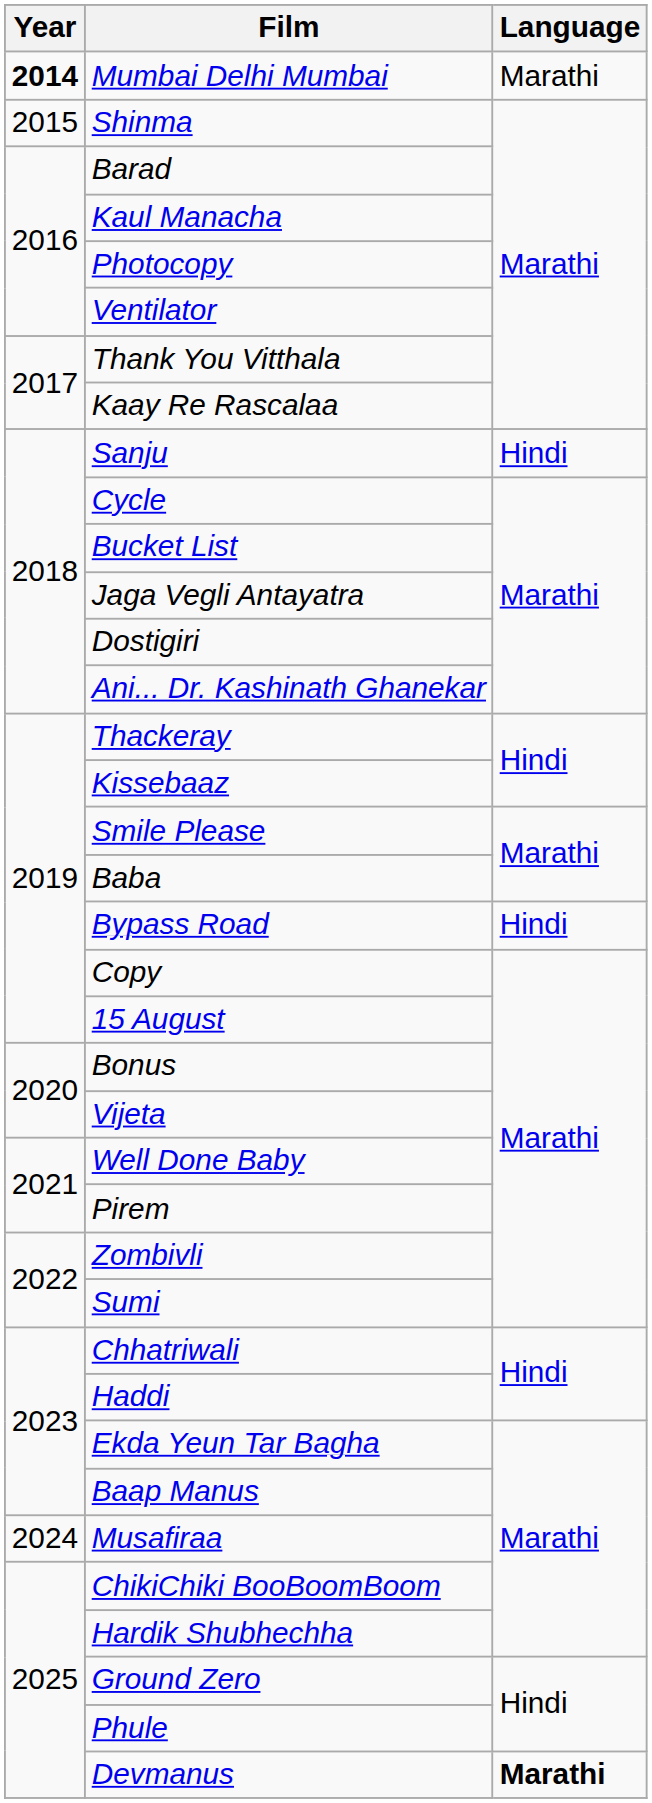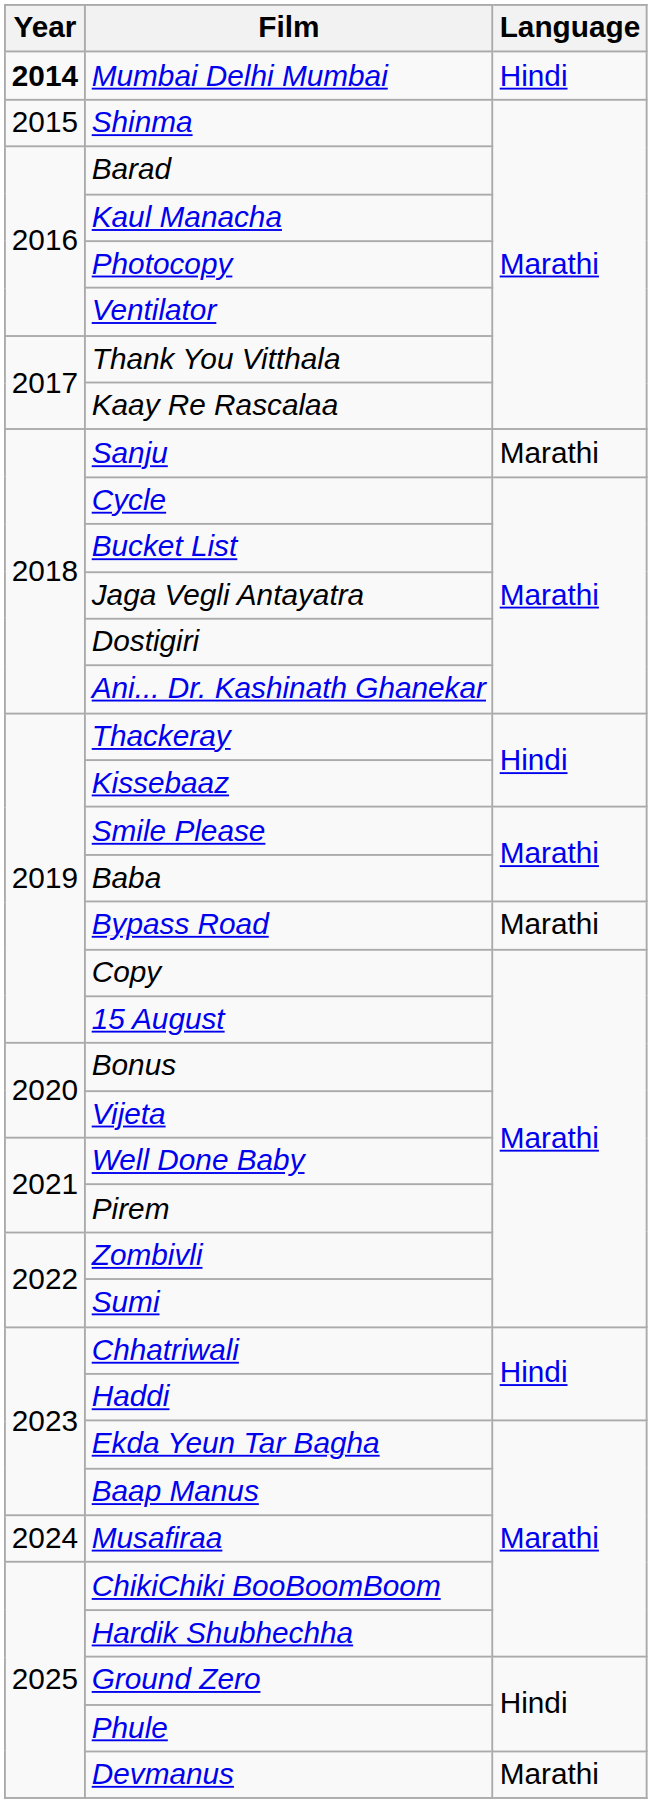Mumbai Delhi Mumbai | Language: Marathi -> Hindi
Sanju | Language: Hindi -> Marathi
Bypass Road | Language: Hindi -> Marathi
Devmanus | Language: bold -> normal
